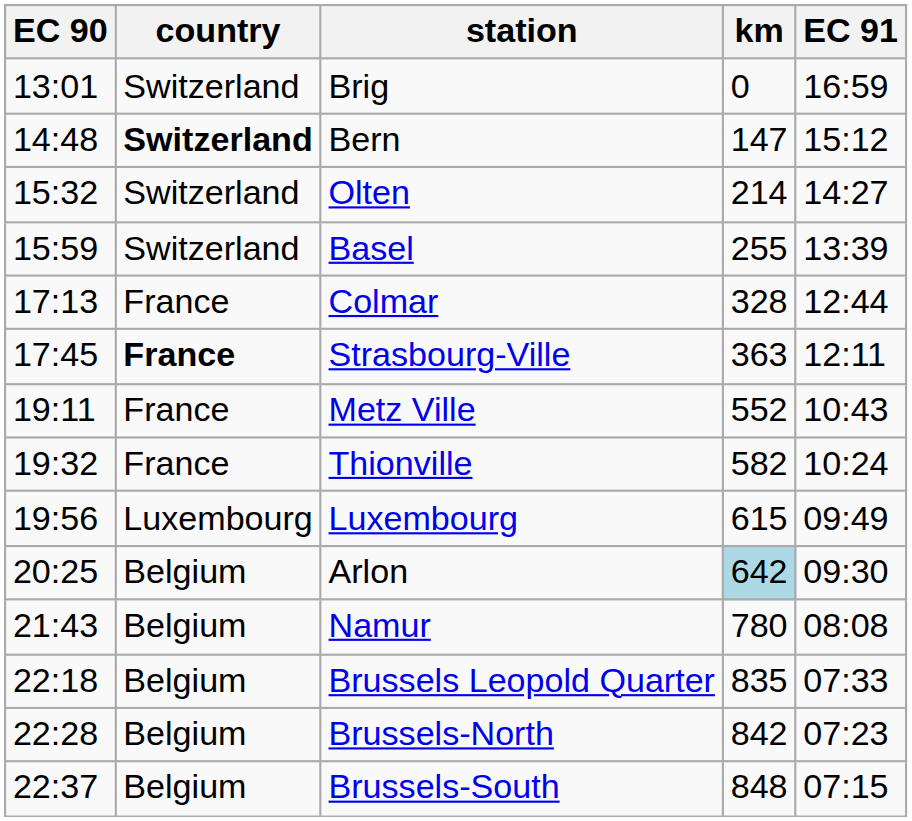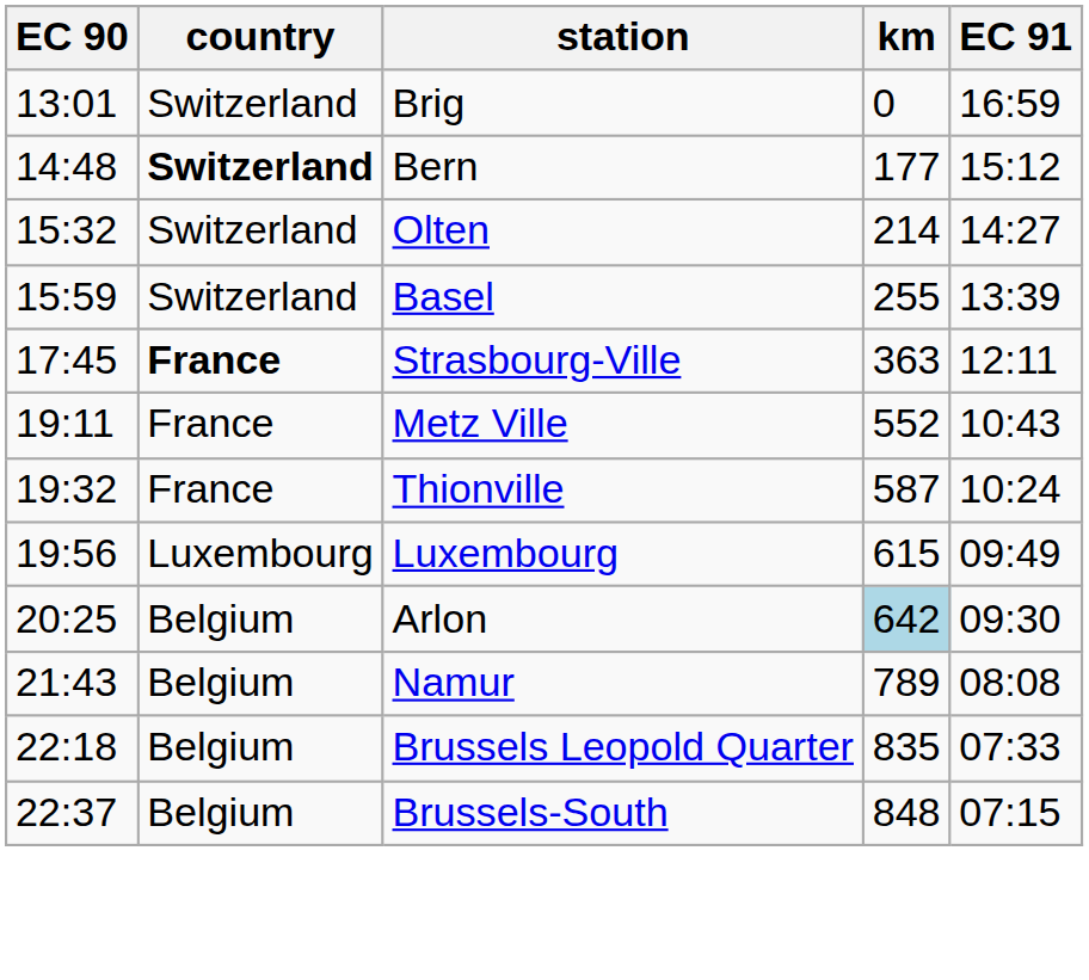Bern | km: 147 -> 177
- row: 17:13 | France | Colmar | 328 | 12:44
Thionville | km: 582 -> 587
Namur | km: 780 -> 789
- row: 22:28 | Belgium | Brussels-North | 842 | 07:23
